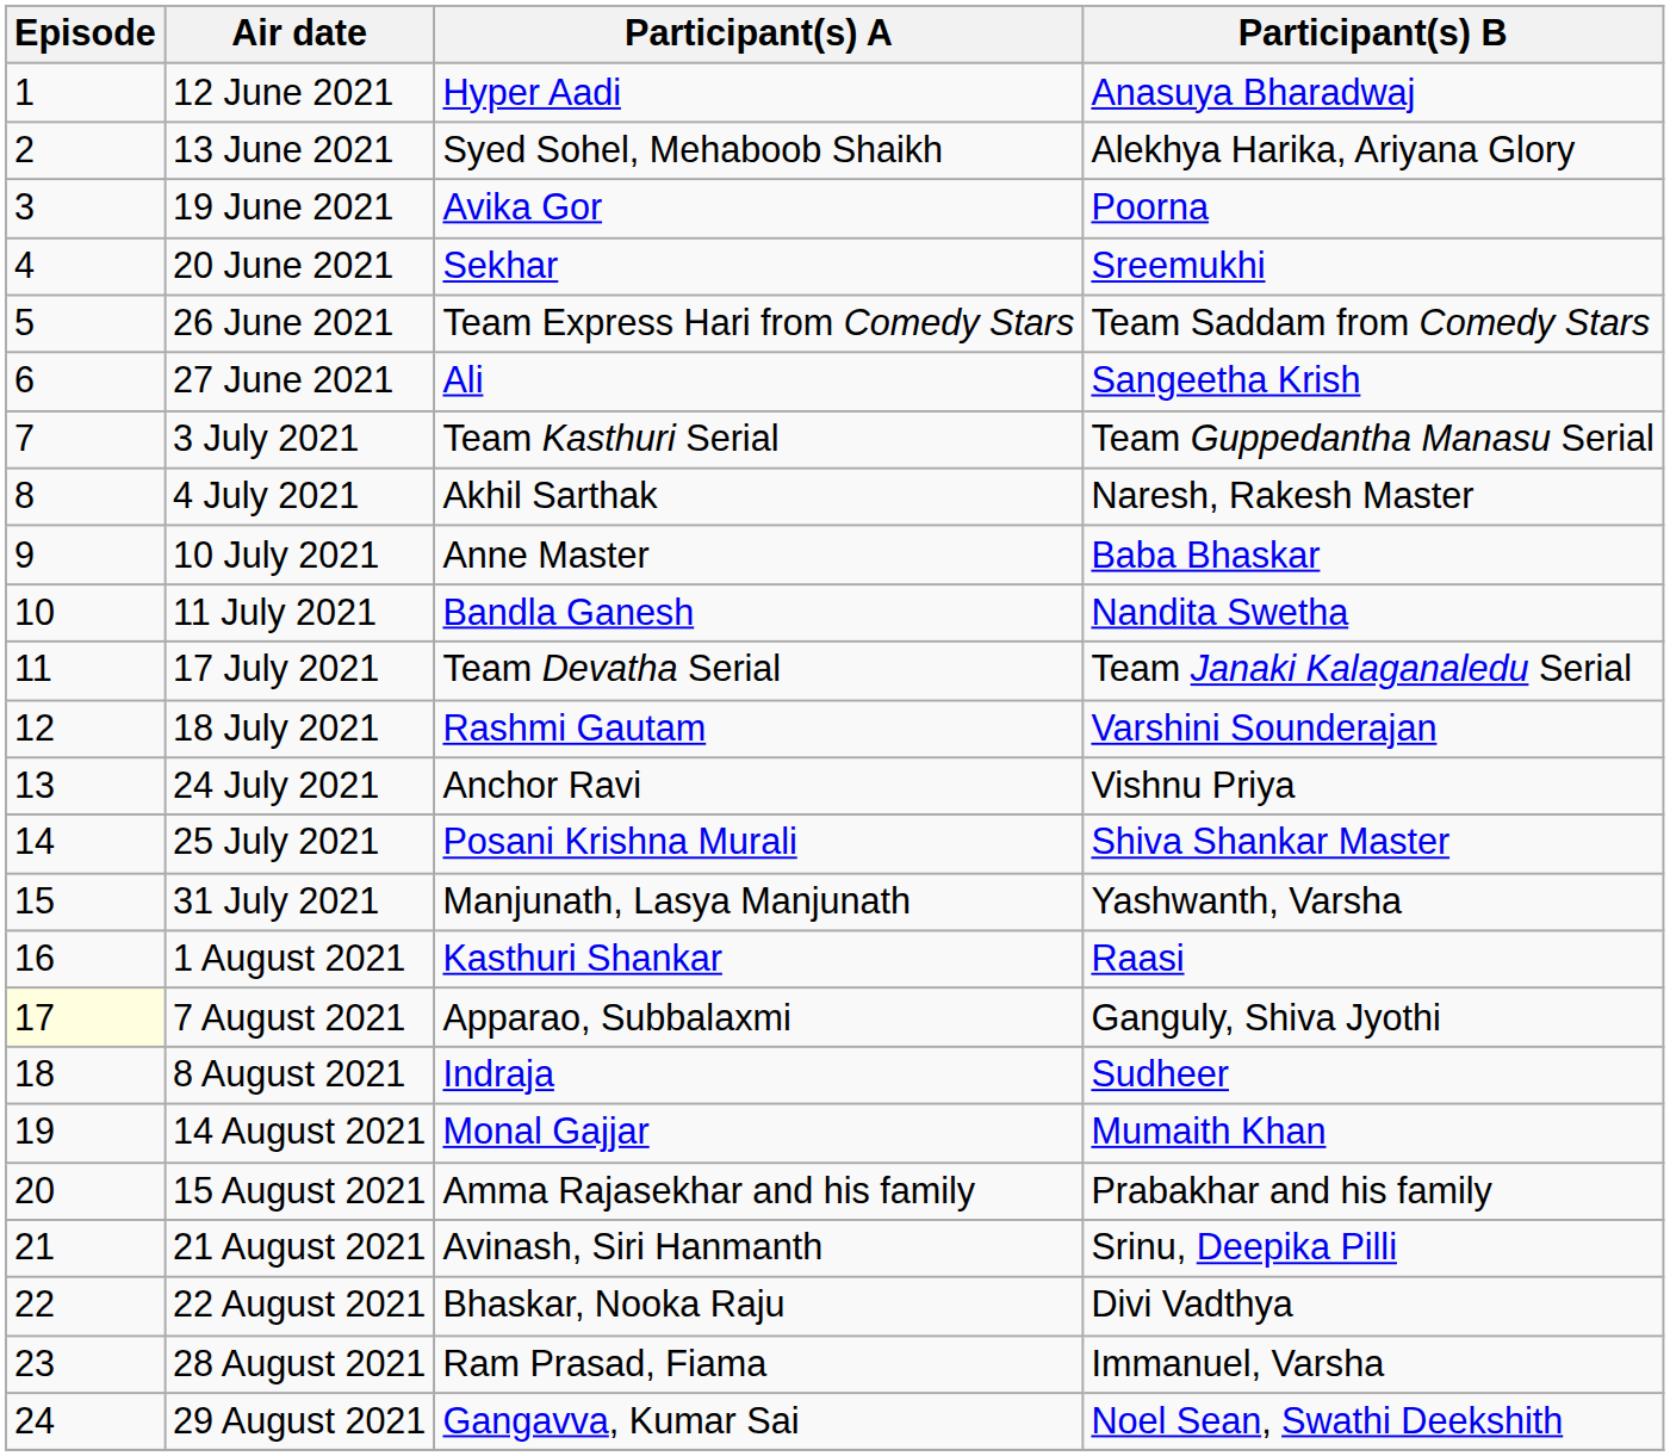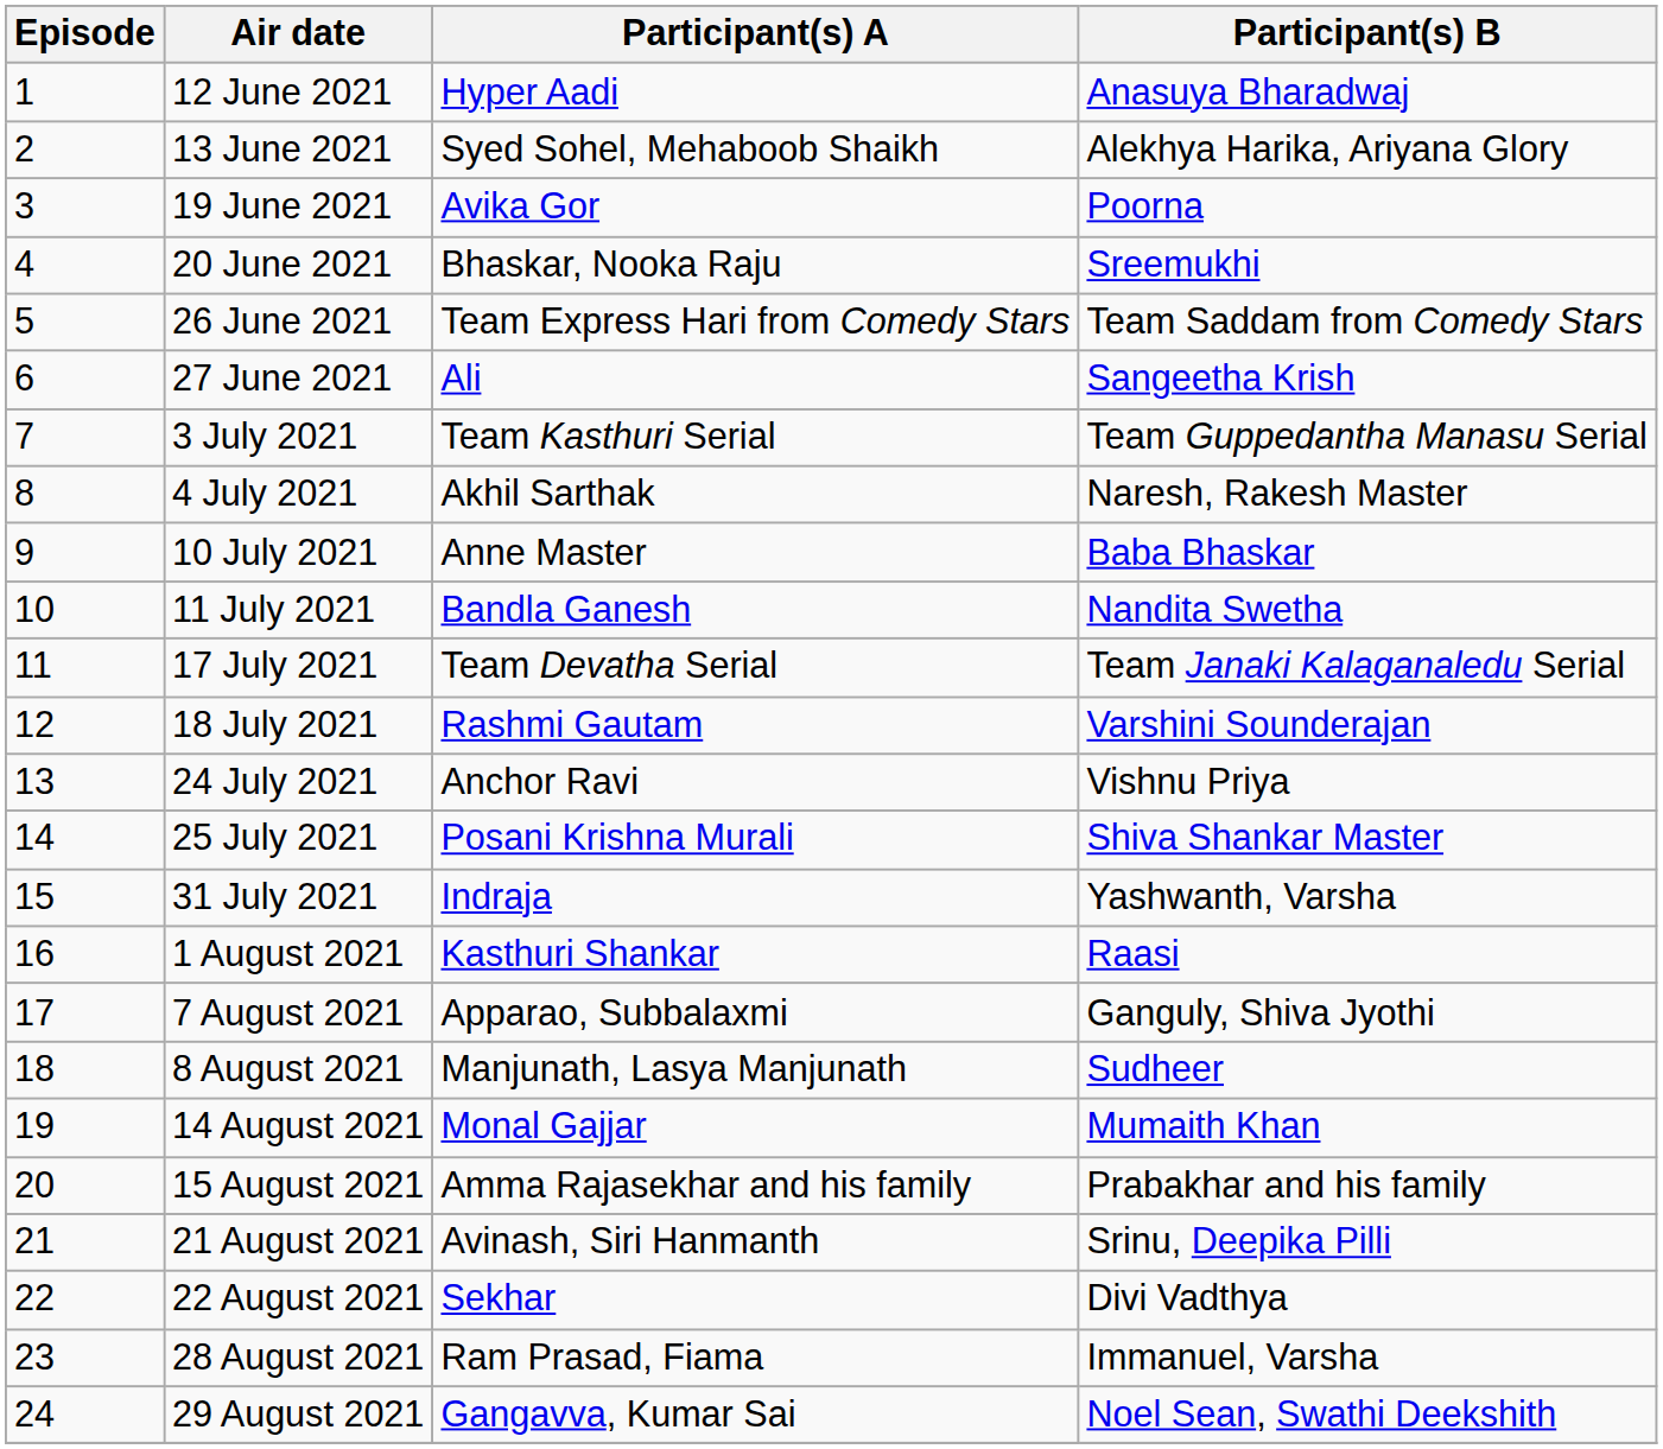20 June 2021 | Participant(s) A: Sekhar -> Bhaskar, Nooka Raju
31 July 2021 | Participant(s) A: Manjunath, Lasya Manjunath -> Indraja
7 August 2021 | Episode: lightyellow background -> no background
8 August 2021 | Participant(s) A: Indraja -> Manjunath, Lasya Manjunath
22 August 2021 | Participant(s) A: Bhaskar, Nooka Raju -> Sekhar
